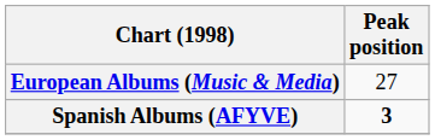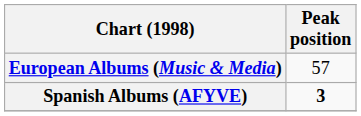European Albums (Music & Media) | Peak position: 27 -> 57
